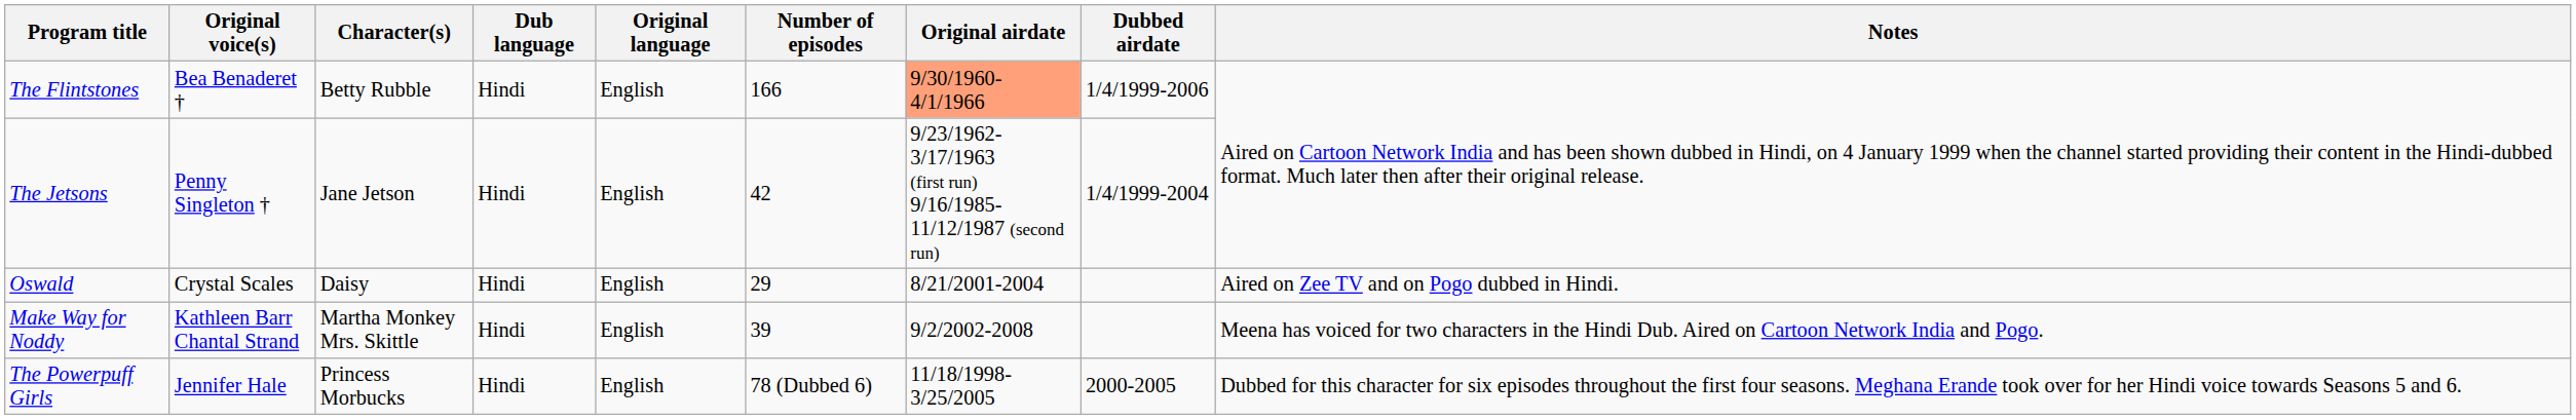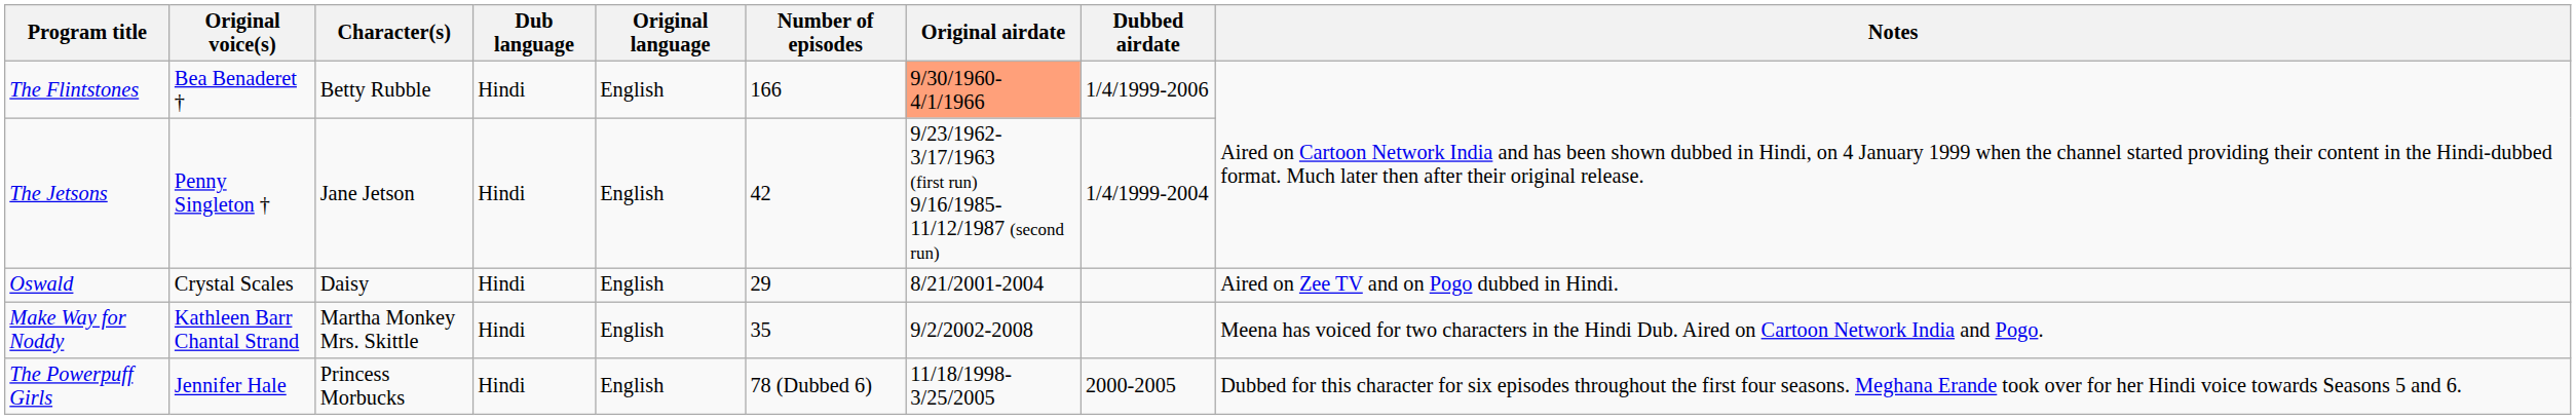Make Way for Noddy | Number of episodes: 39 -> 35
